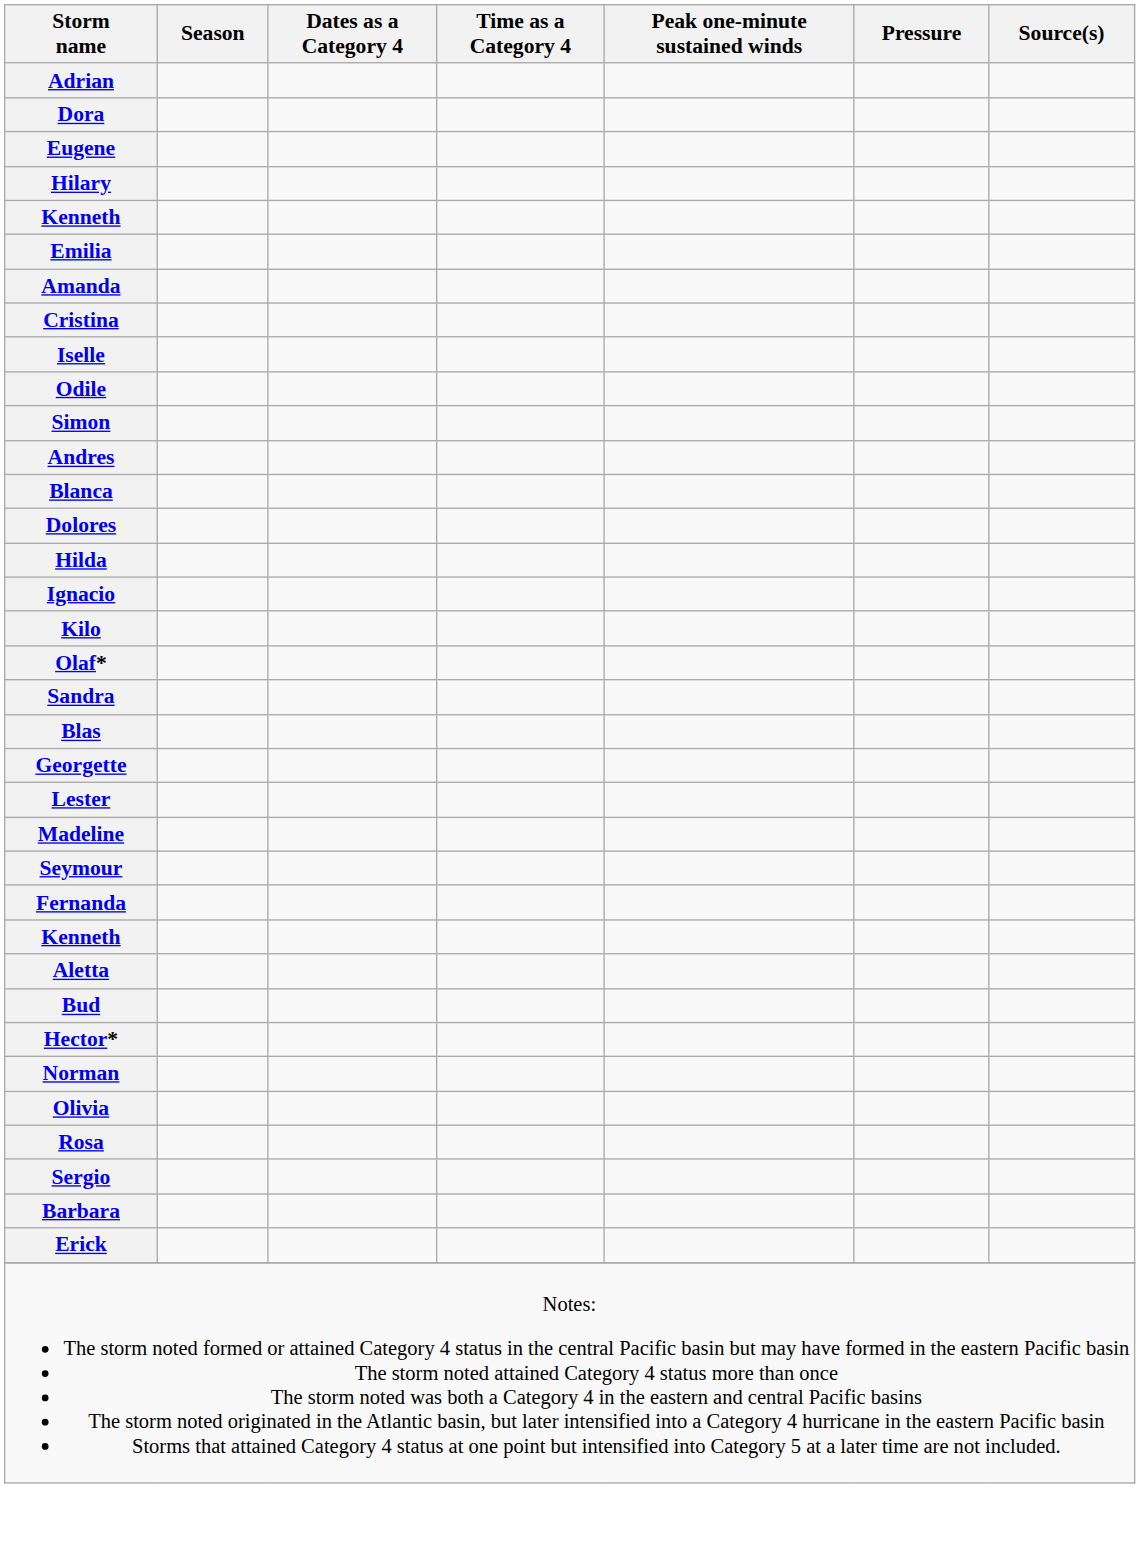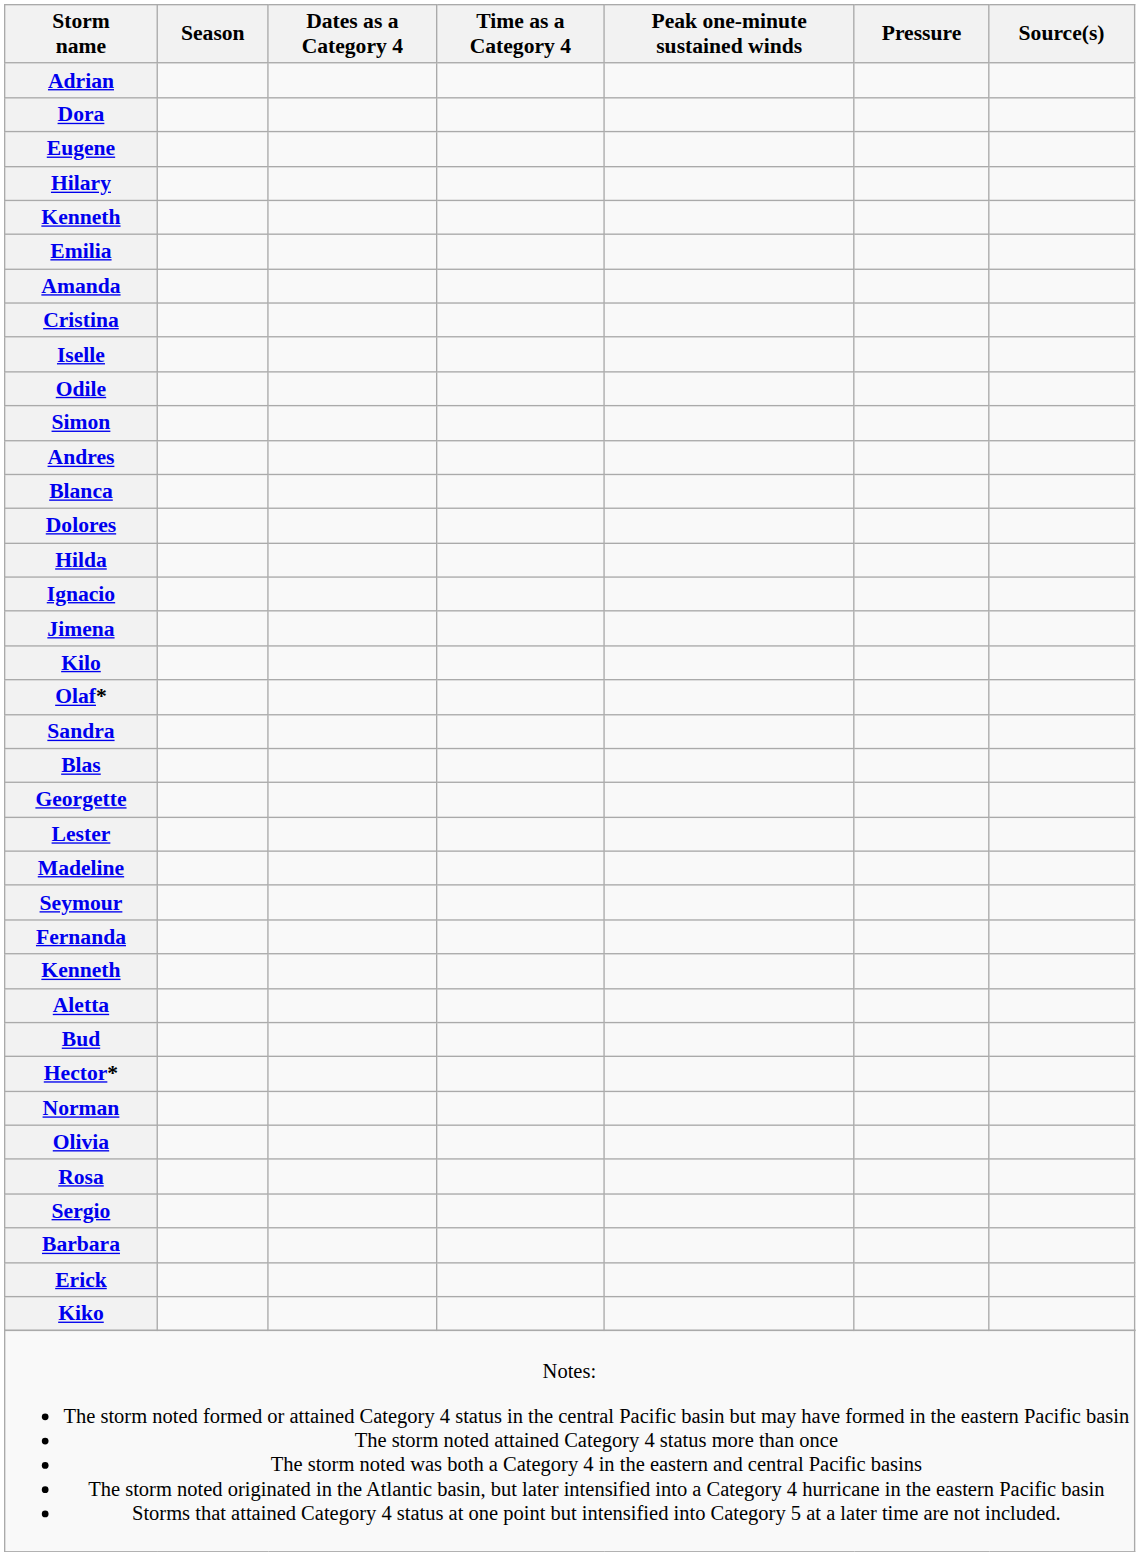+ row: Jimena
+ row: Kiko
